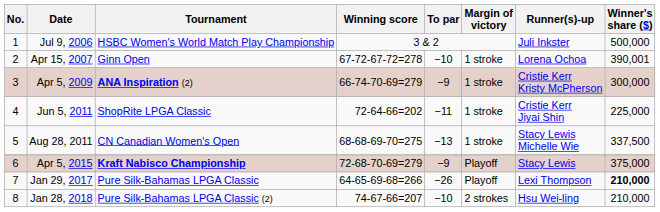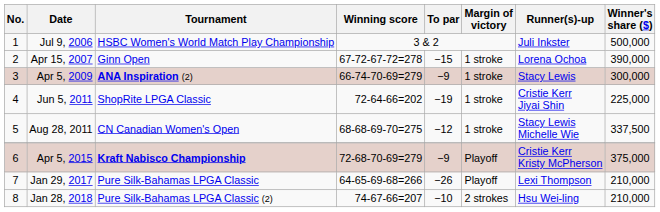Apr 15, 2007 | To par: −10 -> −15
Apr 15, 2007 | Winner's share ($): 390,001 -> 390,000
Apr 5, 2009 | Runner(s)-up: Cristie Kerr Kristy McPherson -> Stacy Lewis
Jun 5, 2011 | To par: −11 -> −19
Aug 28, 2011 | To par: −13 -> −12
Apr 5, 2015 | Runner(s)-up: Stacy Lewis -> Cristie Kerr Kristy McPherson
Jan 29, 2017 | Winner's share ($): bold -> normal
